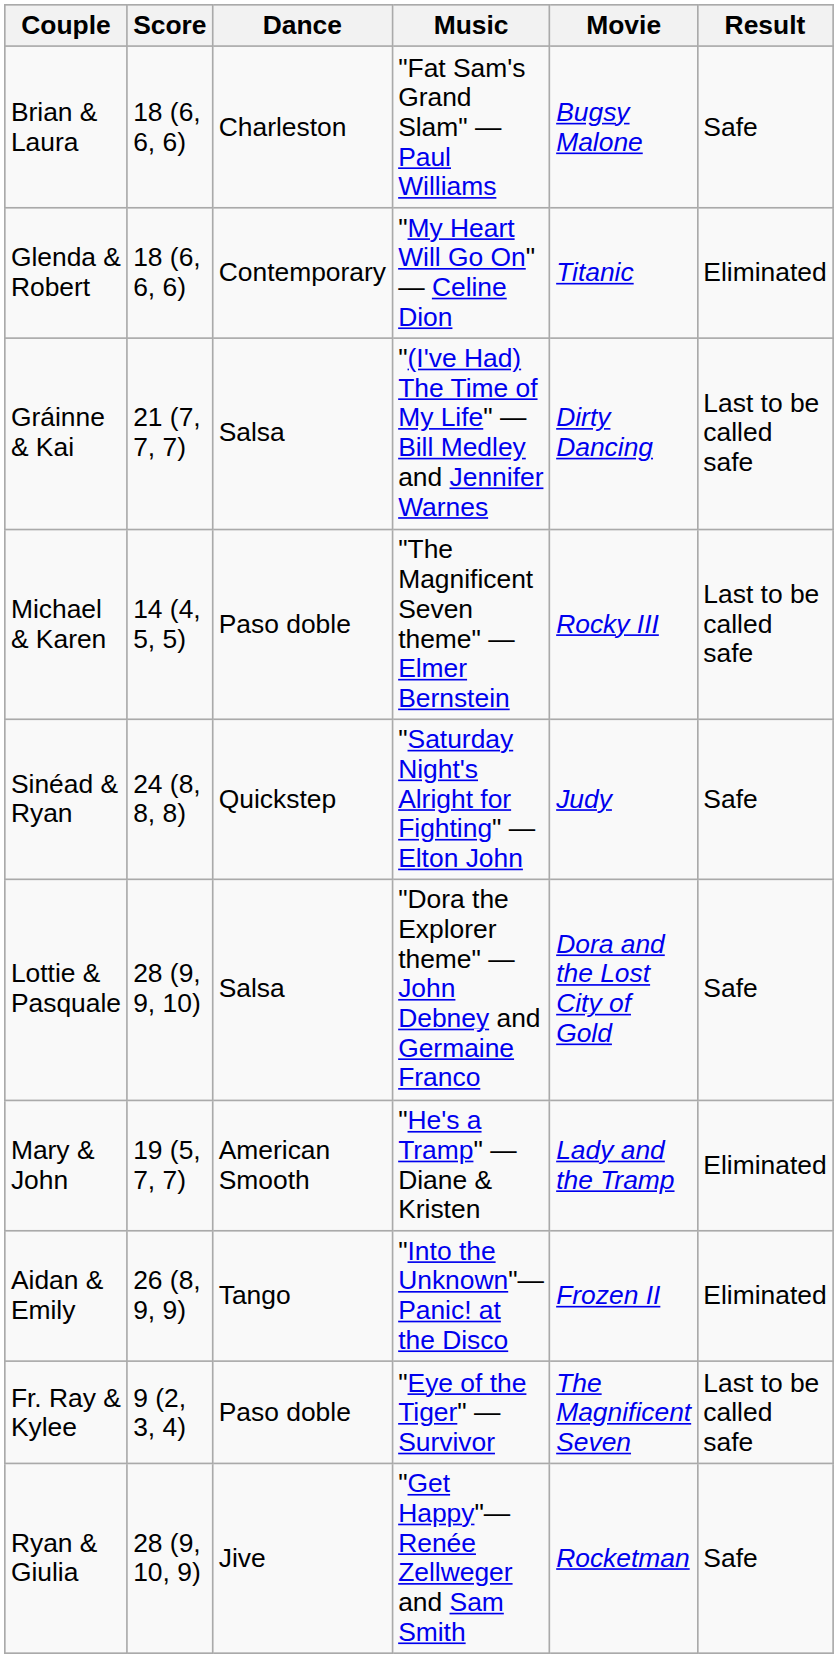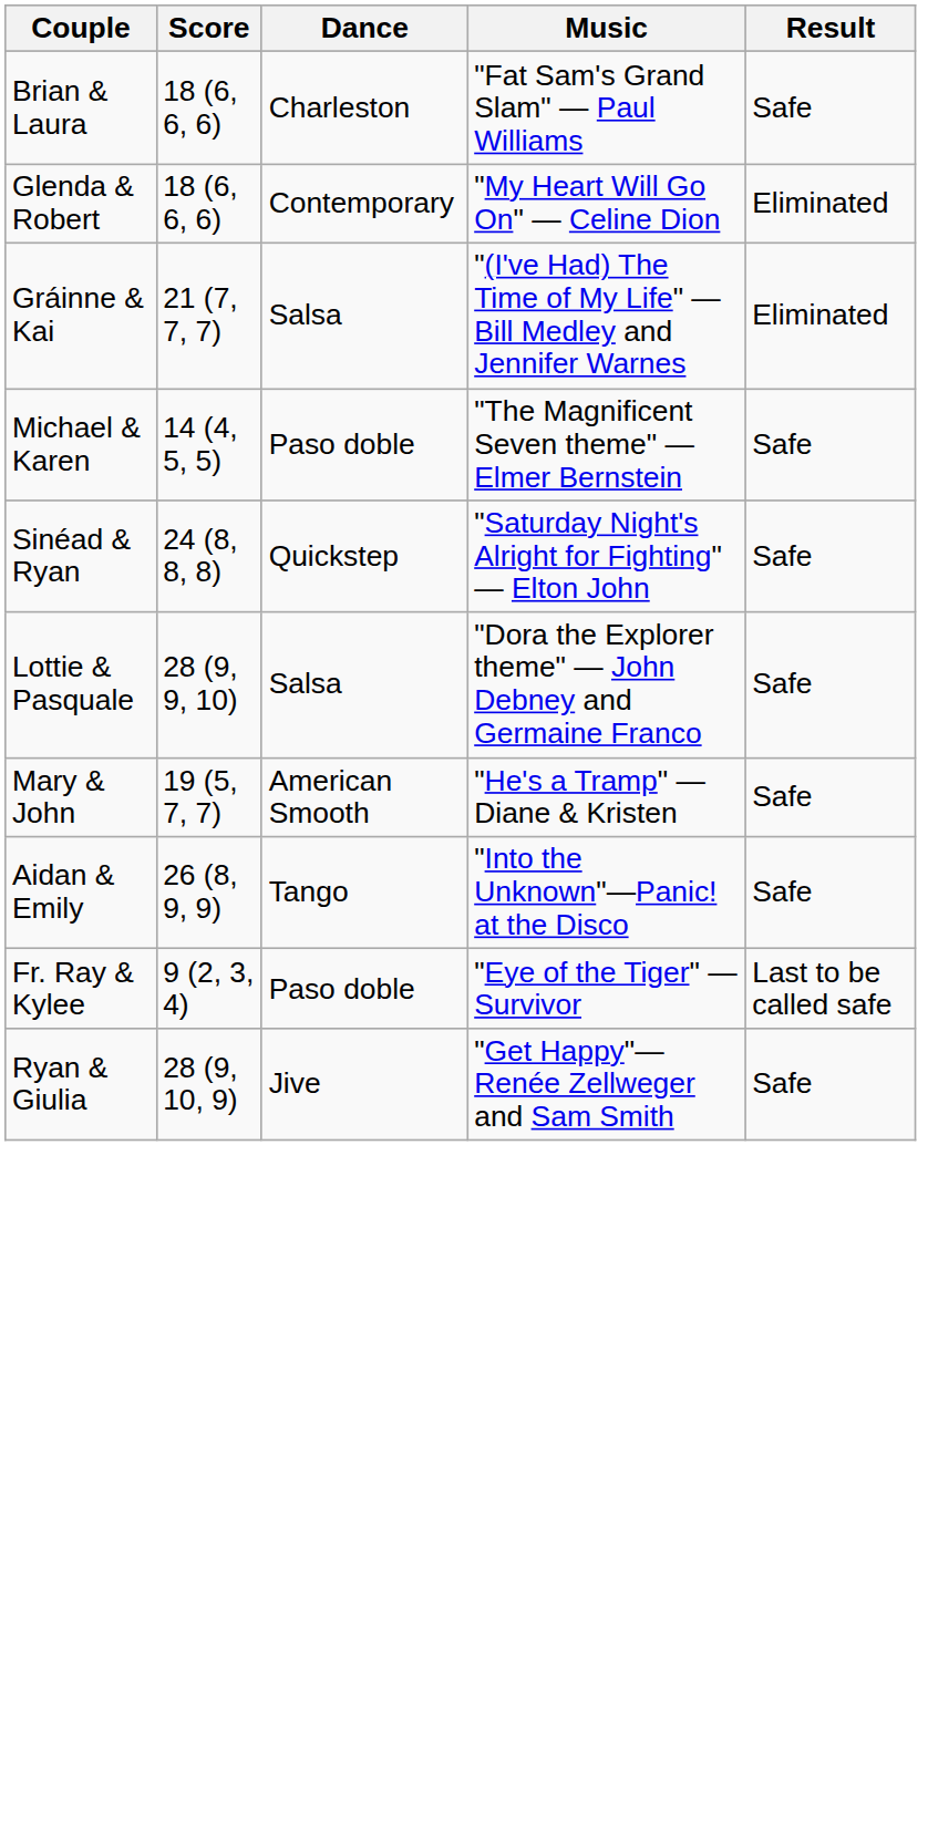- column: Movie | Bugsy Malone | Titanic | Dirty Dancing | Rocky III | Judy | Dora and the Lost City of Gold | Lady and the Tramp | Frozen II | The Magnificent Seven | Rocketman
Gráinne & Kai | Result: Last to be called safe -> Eliminated
Michael & Karen | Result: Last to be called safe -> Safe
Mary & John | Result: Eliminated -> Safe
Aidan & Emily | Result: Eliminated -> Safe
